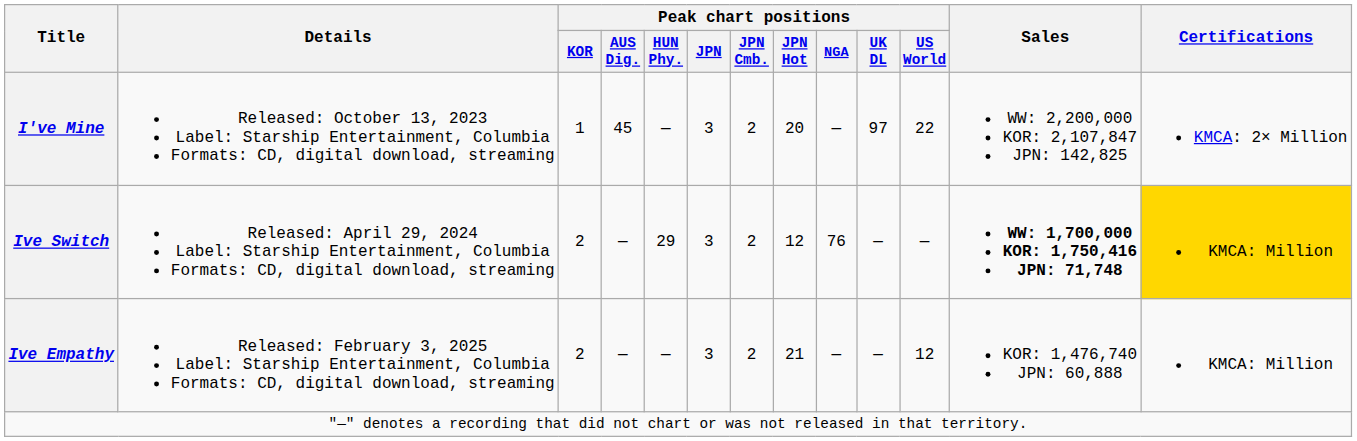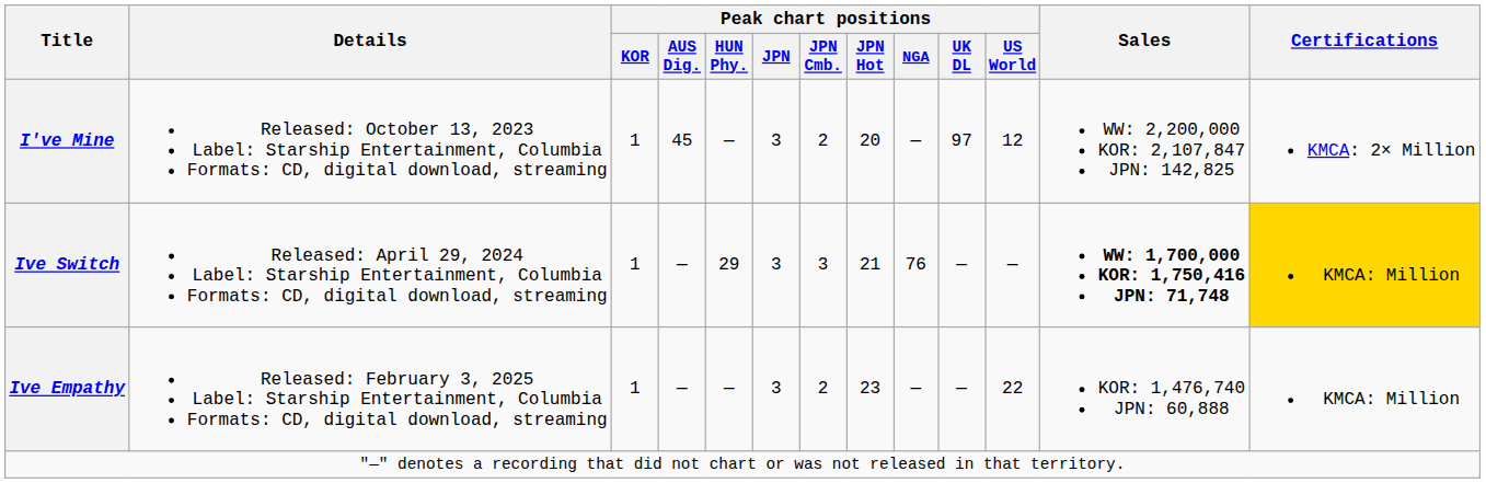I've Mine | Peak chart positions / US World: 22 -> 12
Ive Switch | Peak chart positions / KOR: 2 -> 1
Ive Switch | Peak chart positions / JPN Cmb.: 2 -> 3
Ive Switch | Peak chart positions / JPN Hot: 12 -> 21
Ive Empathy | Peak chart positions / KOR: 2 -> 1
Ive Empathy | Peak chart positions / JPN Hot: 21 -> 23
Ive Empathy | Peak chart positions / US World: 12 -> 22
